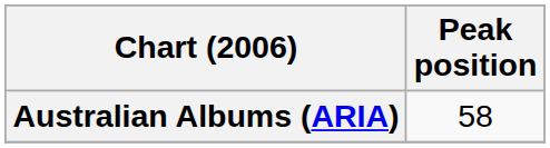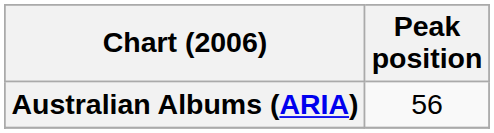Australian Albums (ARIA) | Peak position: 58 -> 56
